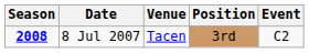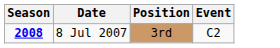- column: Venue | Tacen
